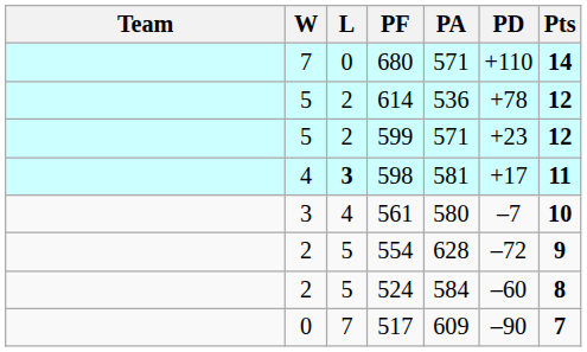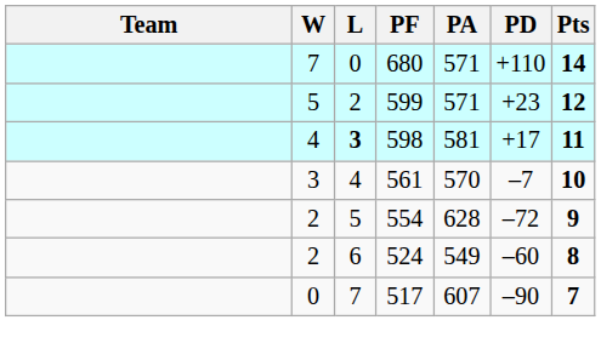- row: 5 | 2 | 614 | 536 | +78 | 12
561 | PA: 580 -> 570
524 | L: 5 -> 6
524 | PA: 584 -> 549
517 | PA: 609 -> 607
